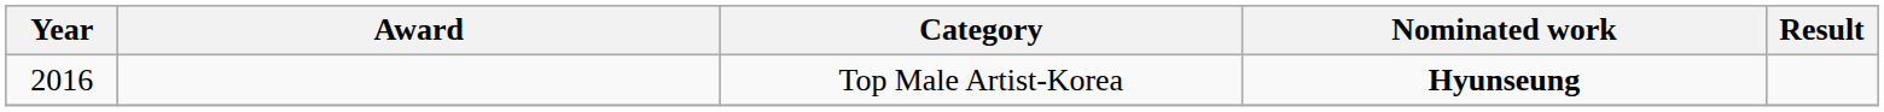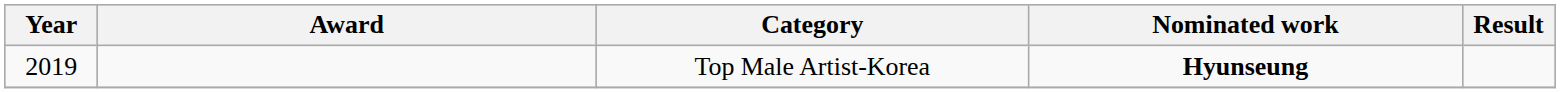Top Male Artist-Korea | Year: 2016 -> 2019
